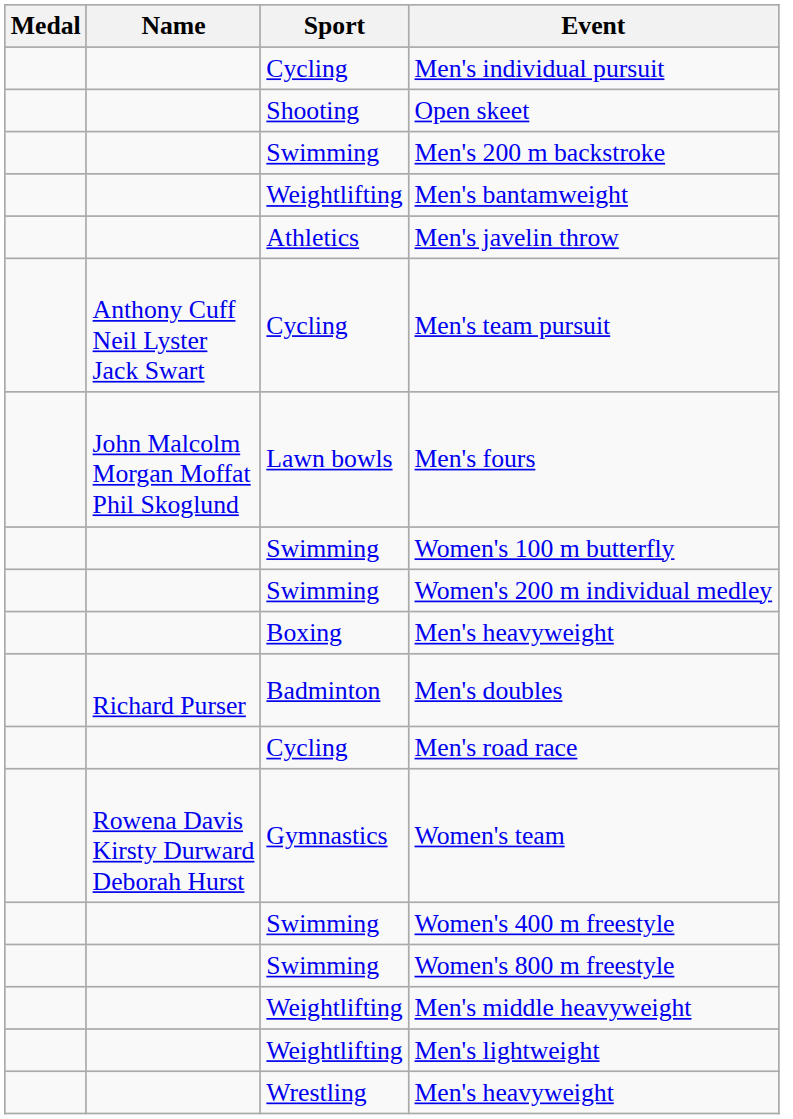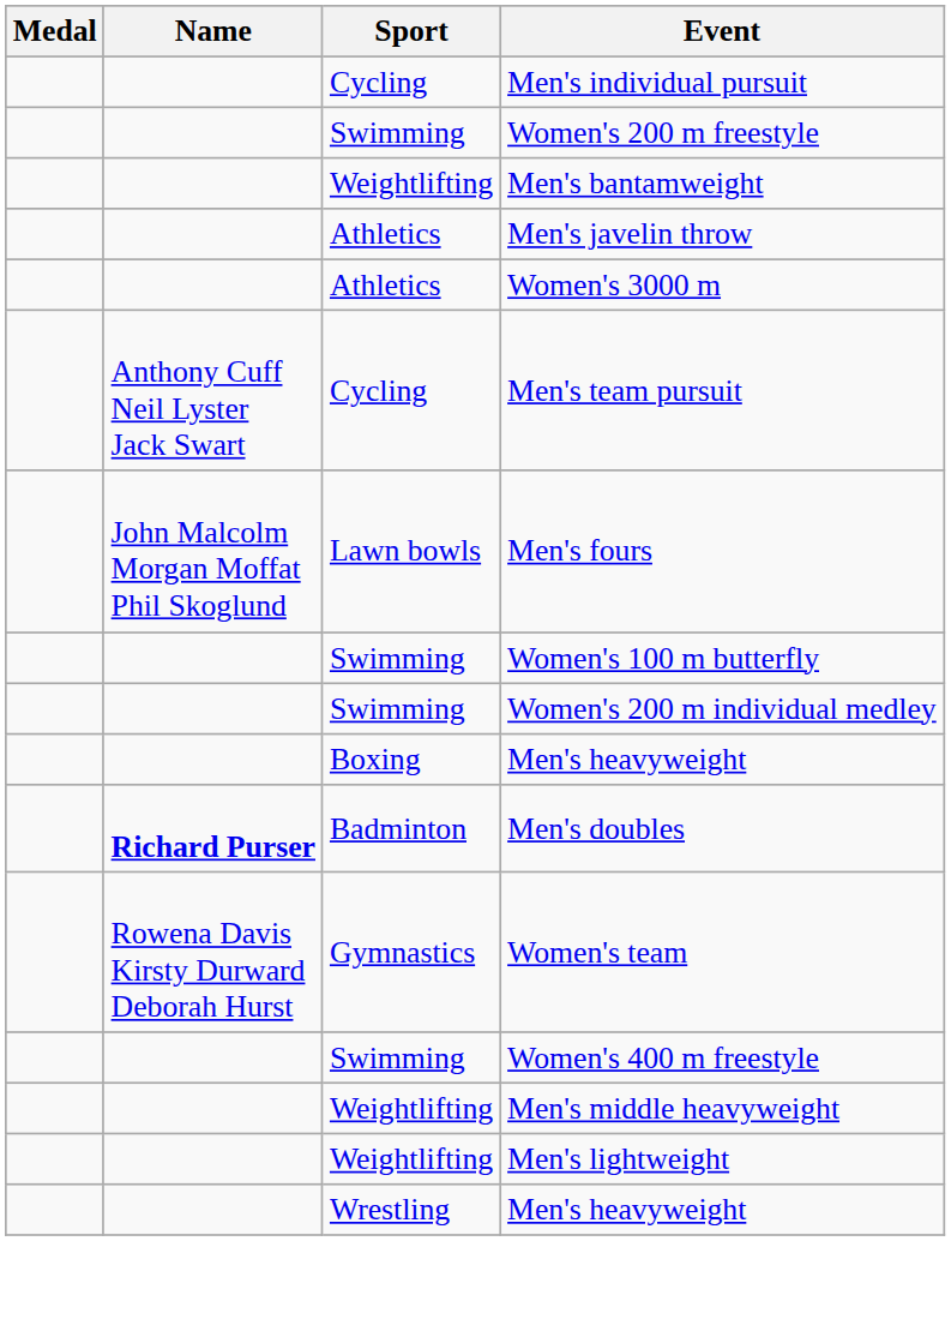- row: Shooting | Open skeet
- row: Swimming | Men's 200 m backstroke
+ row: Swimming | Women's 200 m freestyle
+ row: Athletics | Women's 3000 m
Men's doubles | Name: normal -> bold
- row: Cycling | Men's road race
- row: Swimming | Women's 800 m freestyle
